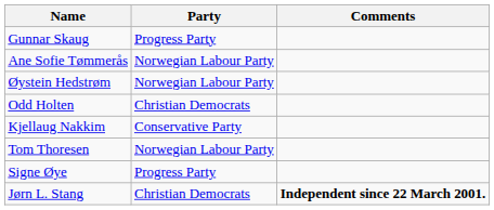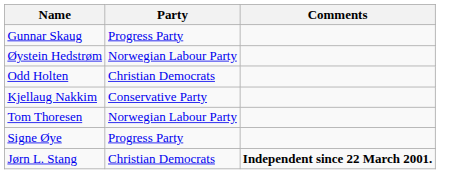- row: Ane Sofie Tømmerås | Norwegian Labour Party
